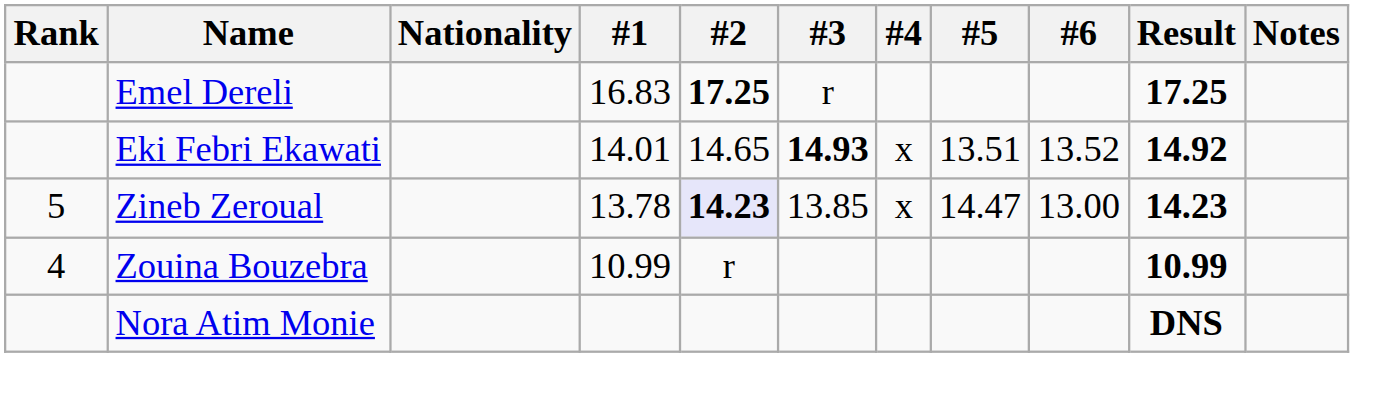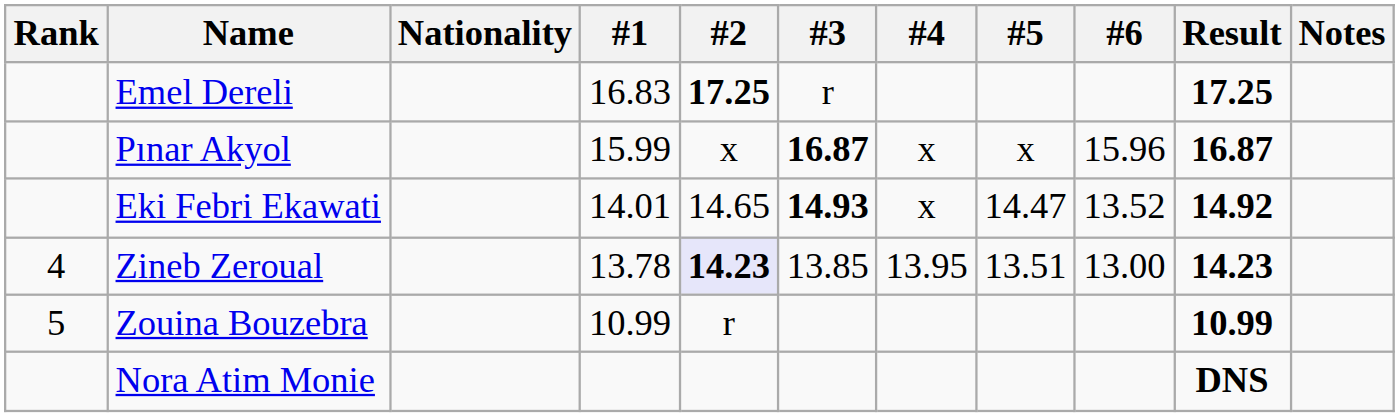+ row: Pınar Akyol | 15.99 | x | 16.87 | x | x | 15.96 | 16.87
Eki Febri Ekawati | #5: 13.51 -> 14.47
Zineb Zeroual | Rank: 5 -> 4
Zineb Zeroual | #4: x -> 13.95
Zineb Zeroual | #5: 14.47 -> 13.51
Zouina Bouzebra | Rank: 4 -> 5
